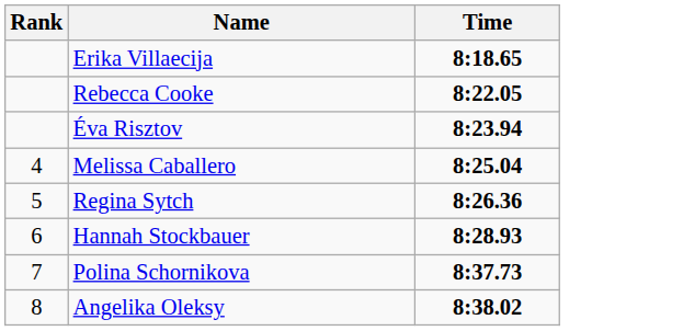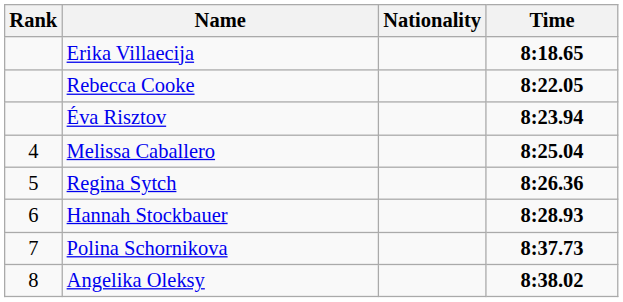+ column: Nationality
